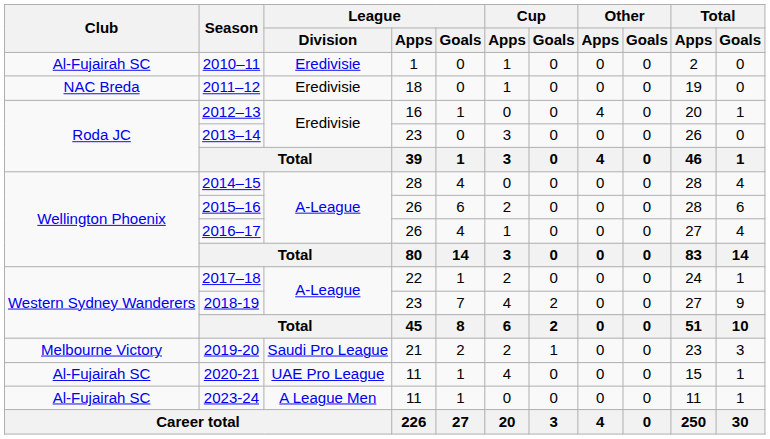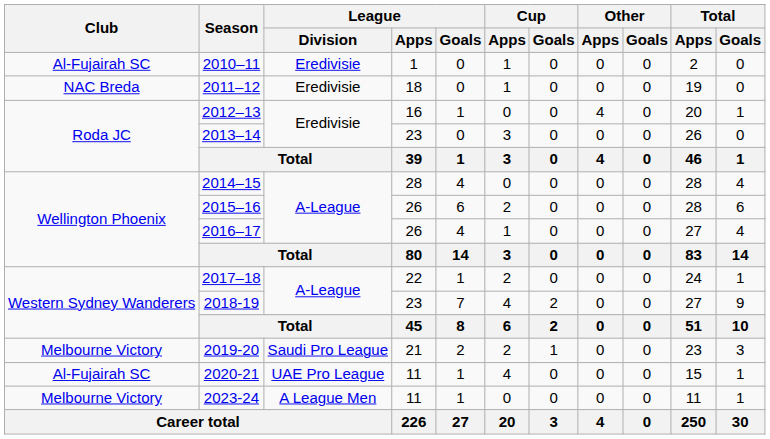2023-24 | Club: Al-Fujairah SC -> Melbourne Victory
